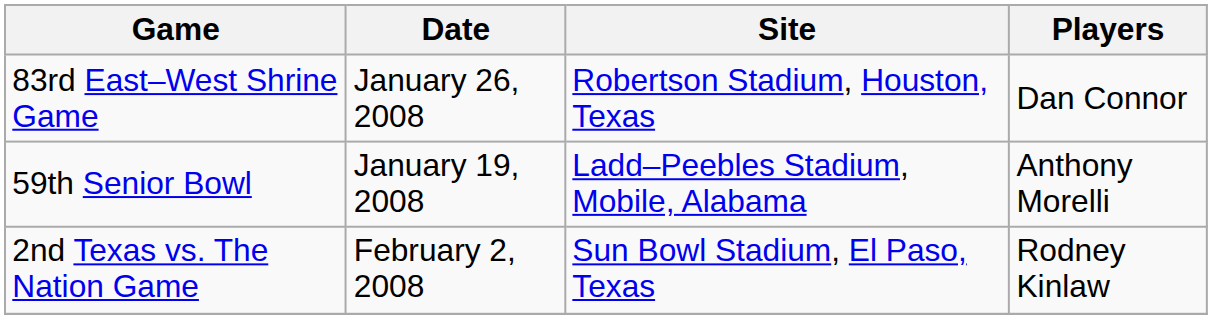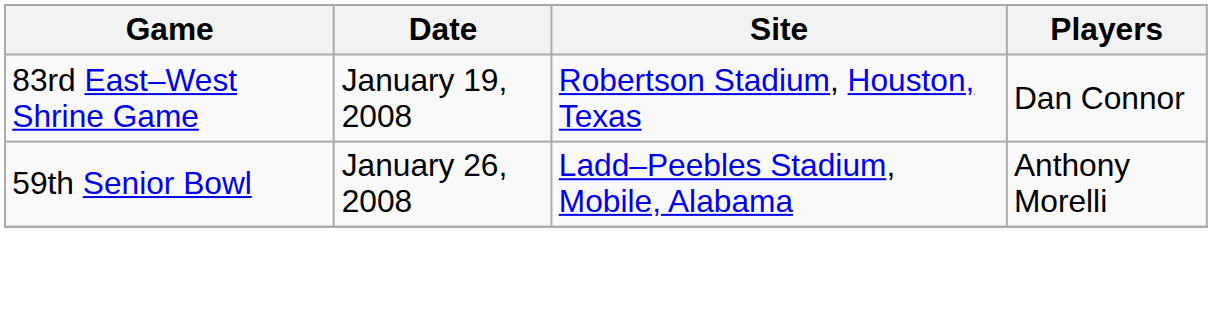83rd East–West Shrine Game | Date: January 26, 2008 -> January 19, 2008
59th Senior Bowl | Date: January 19, 2008 -> January 26, 2008
- row: 2nd Texas vs. The Nation Game | February 2, 2008 | Sun Bowl Stadium, El Paso, Texas | Rodney Kinlaw
